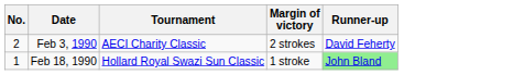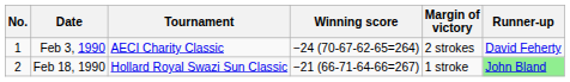+ column: Winning score | −24 (70-67-62-65=264) | −21 (66-71-64-66=267)
Feb 3, 1990 | No.: 2 -> 1
Feb 18, 1990 | No.: 1 -> 2
